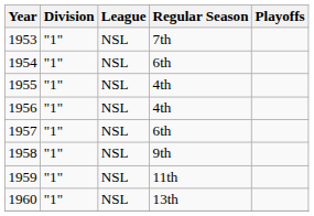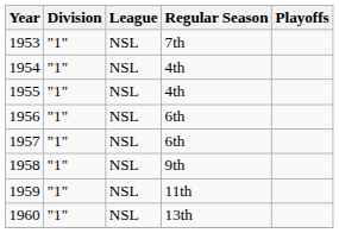1954 | Regular Season: 6th -> 4th
1956 | Regular Season: 4th -> 6th
